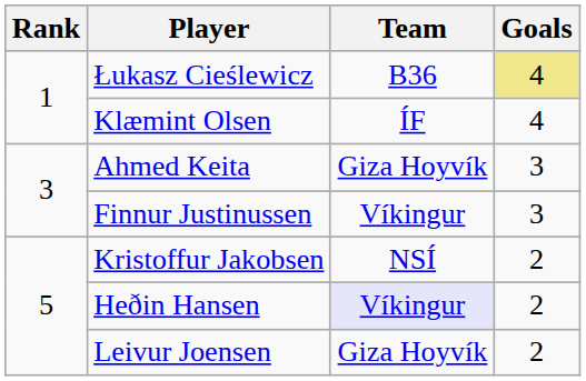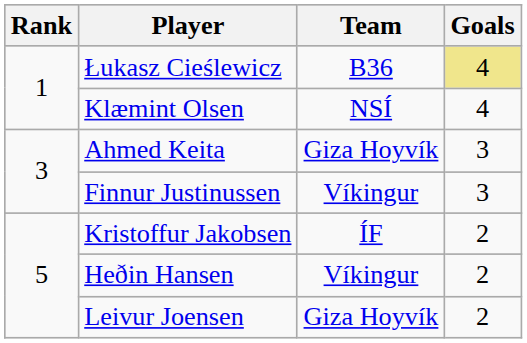Klæmint Olsen | Team: ÍF -> NSÍ
Kristoffur Jakobsen | Team: NSÍ -> ÍF
Heðin Hansen | Team: lavender background -> no background
